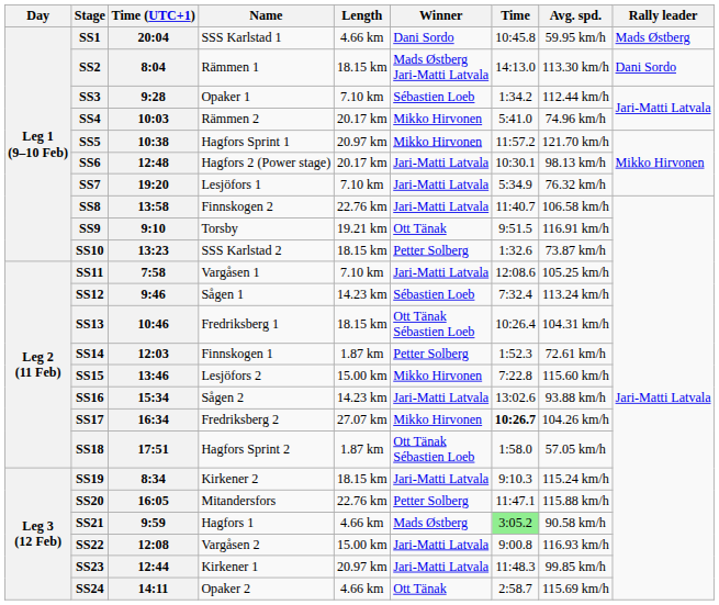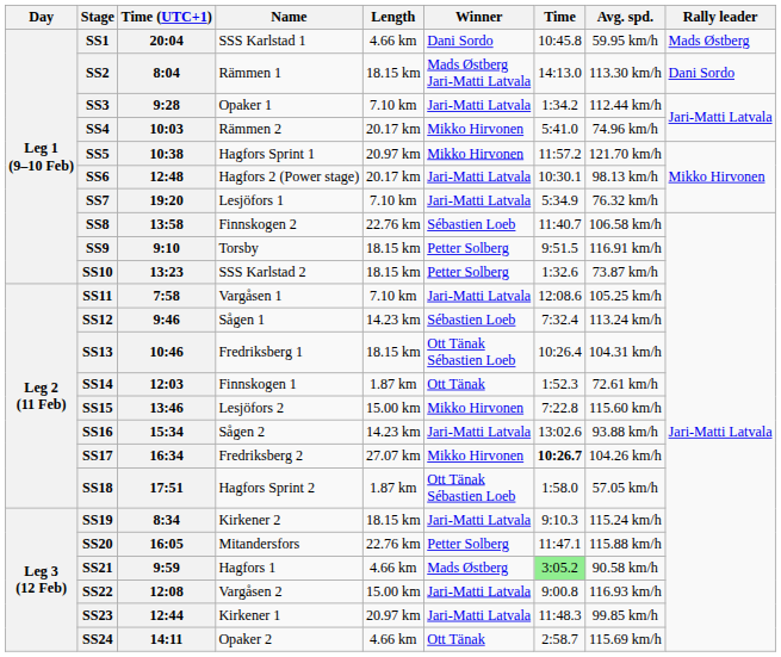SS3 | Winner: Sébastien Loeb -> Jari-Matti Latvala
SS8 | Winner: Jari-Matti Latvala -> Sébastien Loeb
SS9 | Length: 19.21 km -> 18.15 km
SS9 | Winner: Ott Tänak -> Petter Solberg
SS14 | Winner: Petter Solberg -> Ott Tänak
